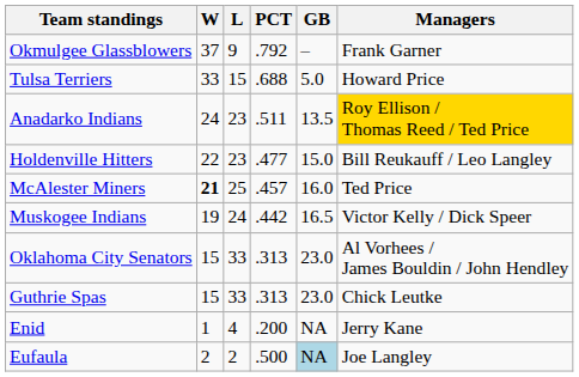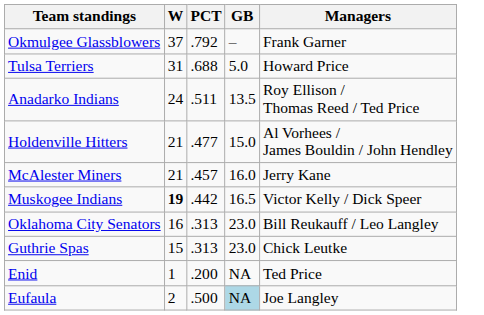- column: L | 9 | 15 | 23 | 23 | 25 | 24 | 33 | 33 | 4 | 2
Tulsa Terriers | W: 33 -> 31
Anadarko Indians | Managers: gold background -> no background
Holdenville Hitters | W: 22 -> 21
Holdenville Hitters | Managers: Bill Reukauff / Leo Langley -> Al Vorhees / James Bouldin / John Hendley
McAlester Miners | W: bold -> normal
McAlester Miners | Managers: Ted Price -> Jerry Kane
Muskogee Indians | W: normal -> bold
Oklahoma City Senators | W: 15 -> 16
Oklahoma City Senators | Managers: Al Vorhees / James Bouldin / John Hendley -> Bill Reukauff / Leo Langley
Enid | Managers: Jerry Kane -> Ted Price
